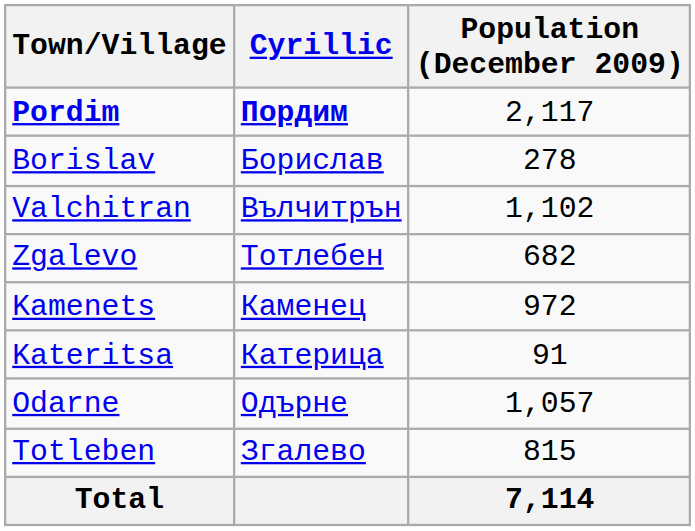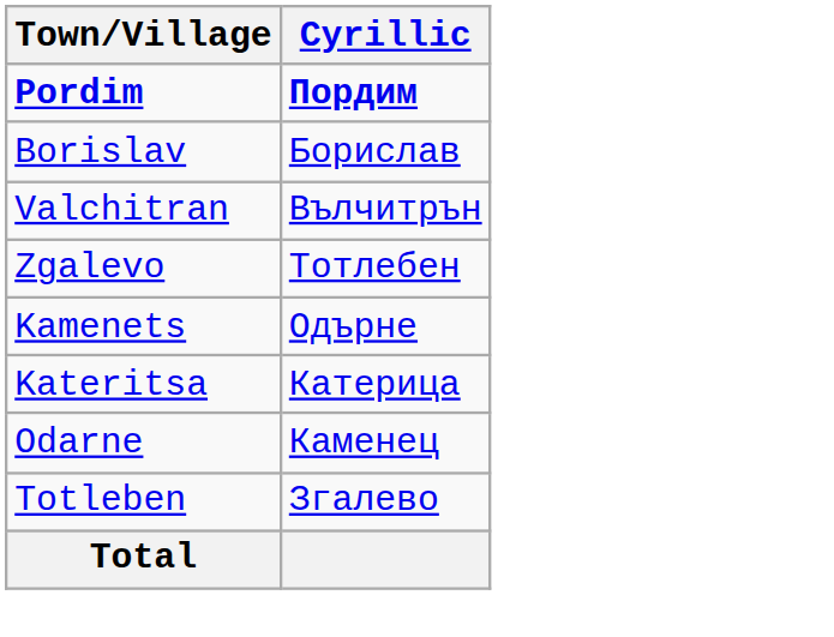- column: Population (December 2009) | 2,117 | 278 | 1,102 | 682 | 972 | 91 | 1,057 | 815 | 7,114
Kamenets | Cyrillic: Каменец -> Одърне
Odarne | Cyrillic: Одърне -> Каменец
